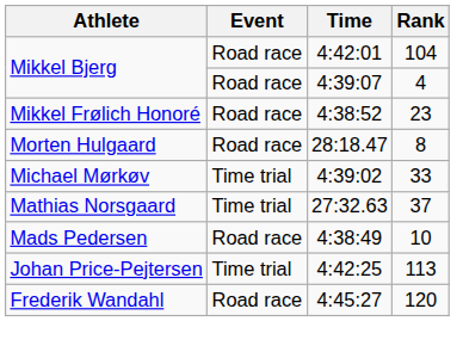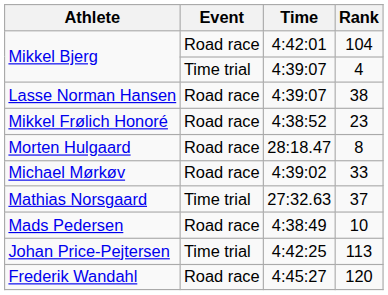Mikkel Bjerg / 4 | Event: Road race -> Time trial
+ row: Lasse Norman Hansen | Road race | 4:39:07 | 38
Michael Mørkøv | Event: Time trial -> Road race
